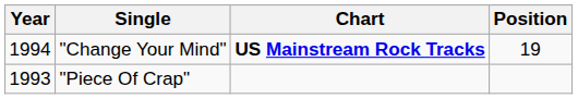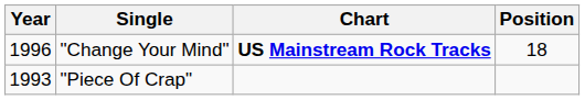"Change Your Mind" | Year: 1994 -> 1996
"Change Your Mind" | Position: 19 -> 18
